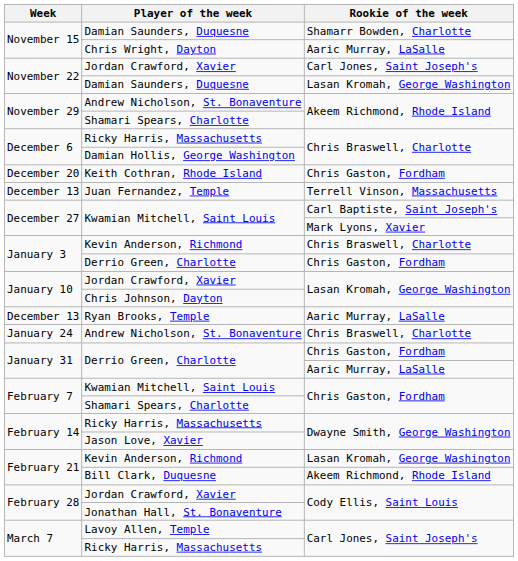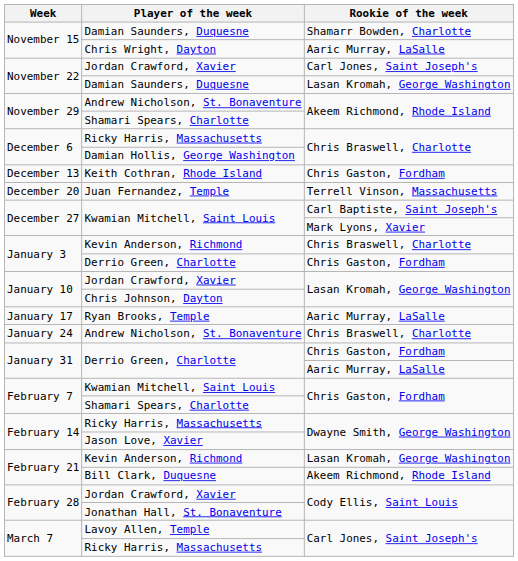Keith Cothran, Rhode Island | Week: December 20 -> December 13
Juan Fernandez, Temple | Week: December 13 -> December 20
Ryan Brooks, Temple | Week: December 13 -> January 17
